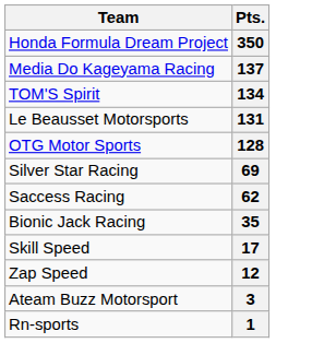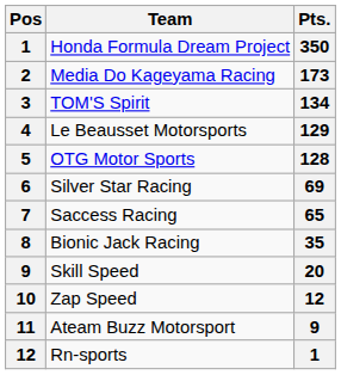+ column: Pos | 1 | 2 | 3 | 4 | 5 | 6 | 7 | 8 | 9 | 10 | 11 | 12
Media Do Kageyama Racing | Pts.: 137 -> 173
Le Beausset Motorsports | Pts.: 131 -> 129
Saccess Racing | Pts.: 62 -> 65
Skill Speed | Pts.: 17 -> 20
Ateam Buzz Motorsport | Pts.: 3 -> 9
